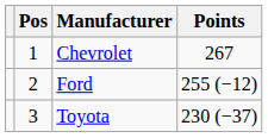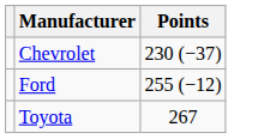- column: Pos | 1 | 2 | 3
Chevrolet | Points: 267 -> 230 (−37)
Toyota | Points: 230 (−37) -> 267
